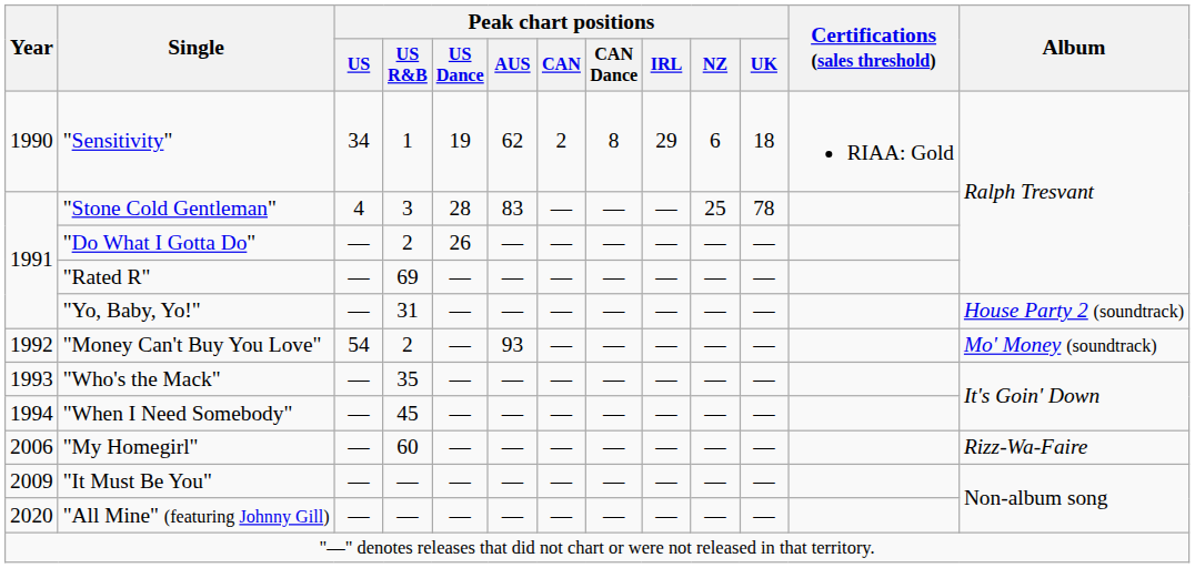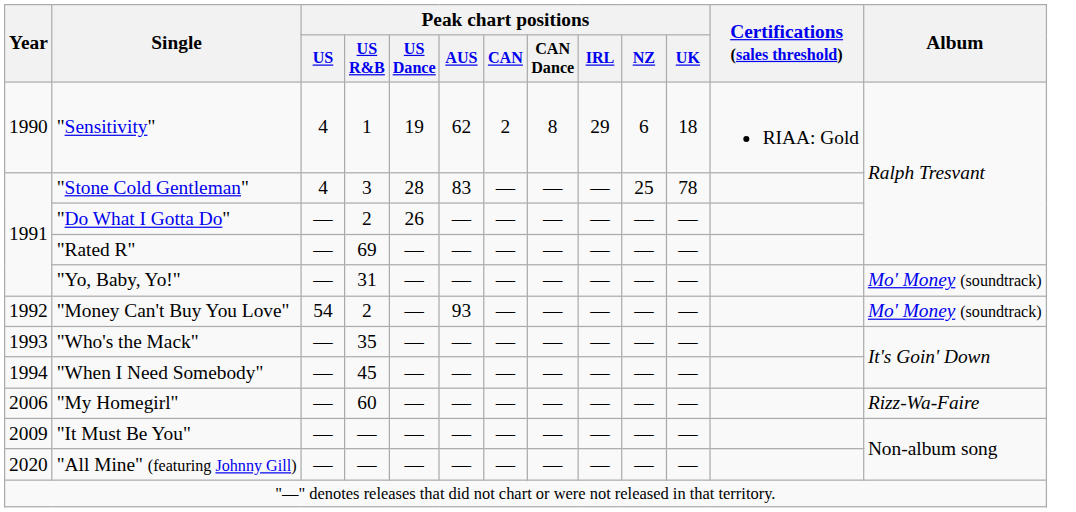"Sensitivity" | Peak chart positions / US: 34 -> 4
"Yo, Baby, Yo!" | Album: House Party 2 (soundtrack) -> Mo' Money (soundtrack)
